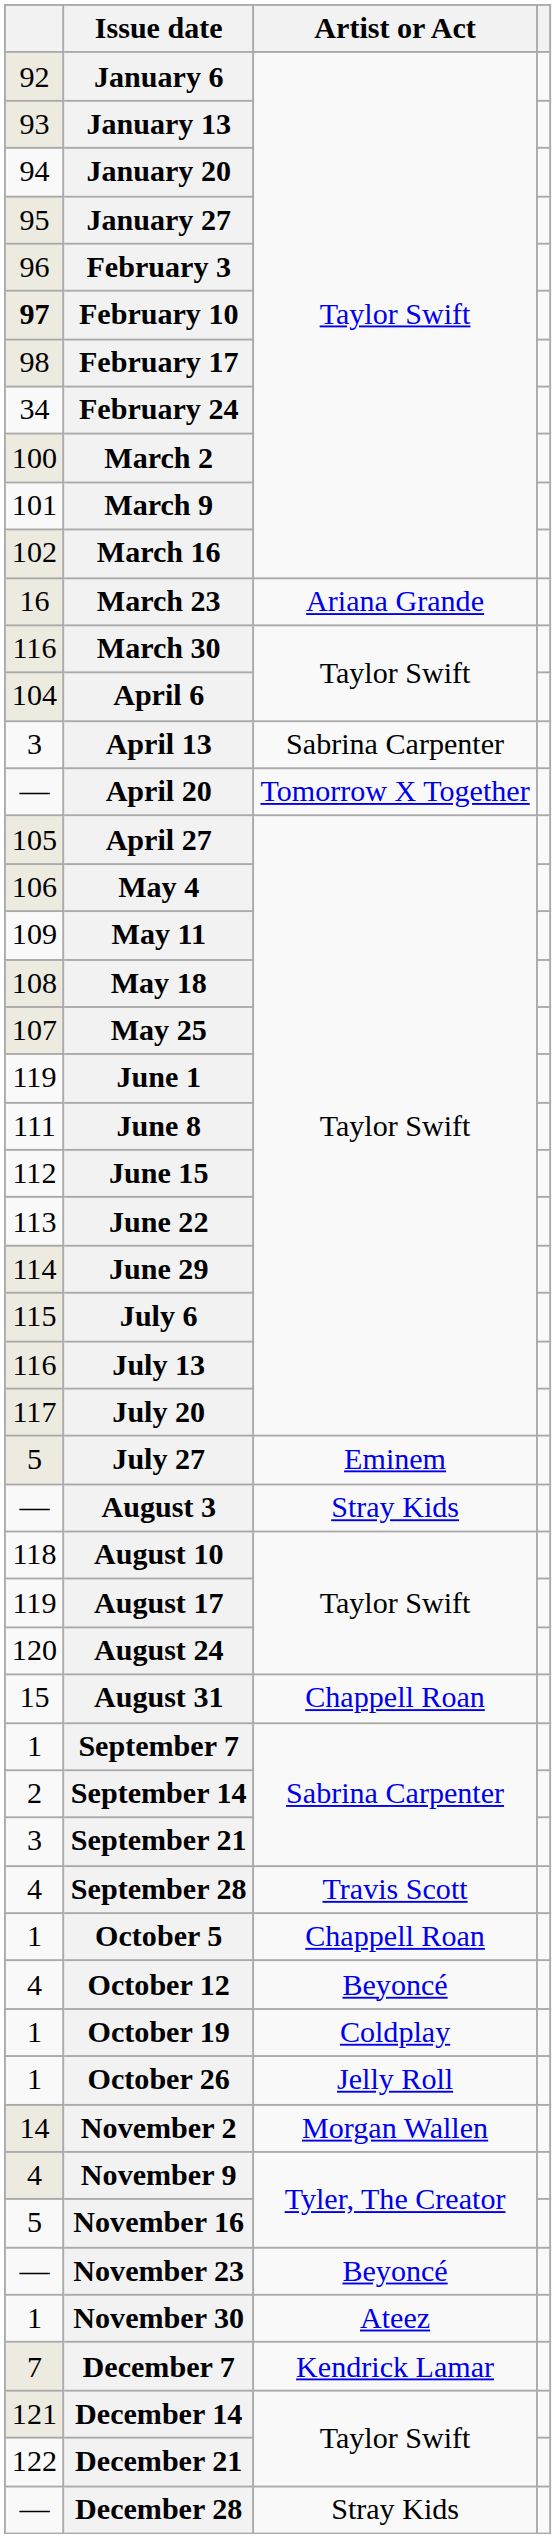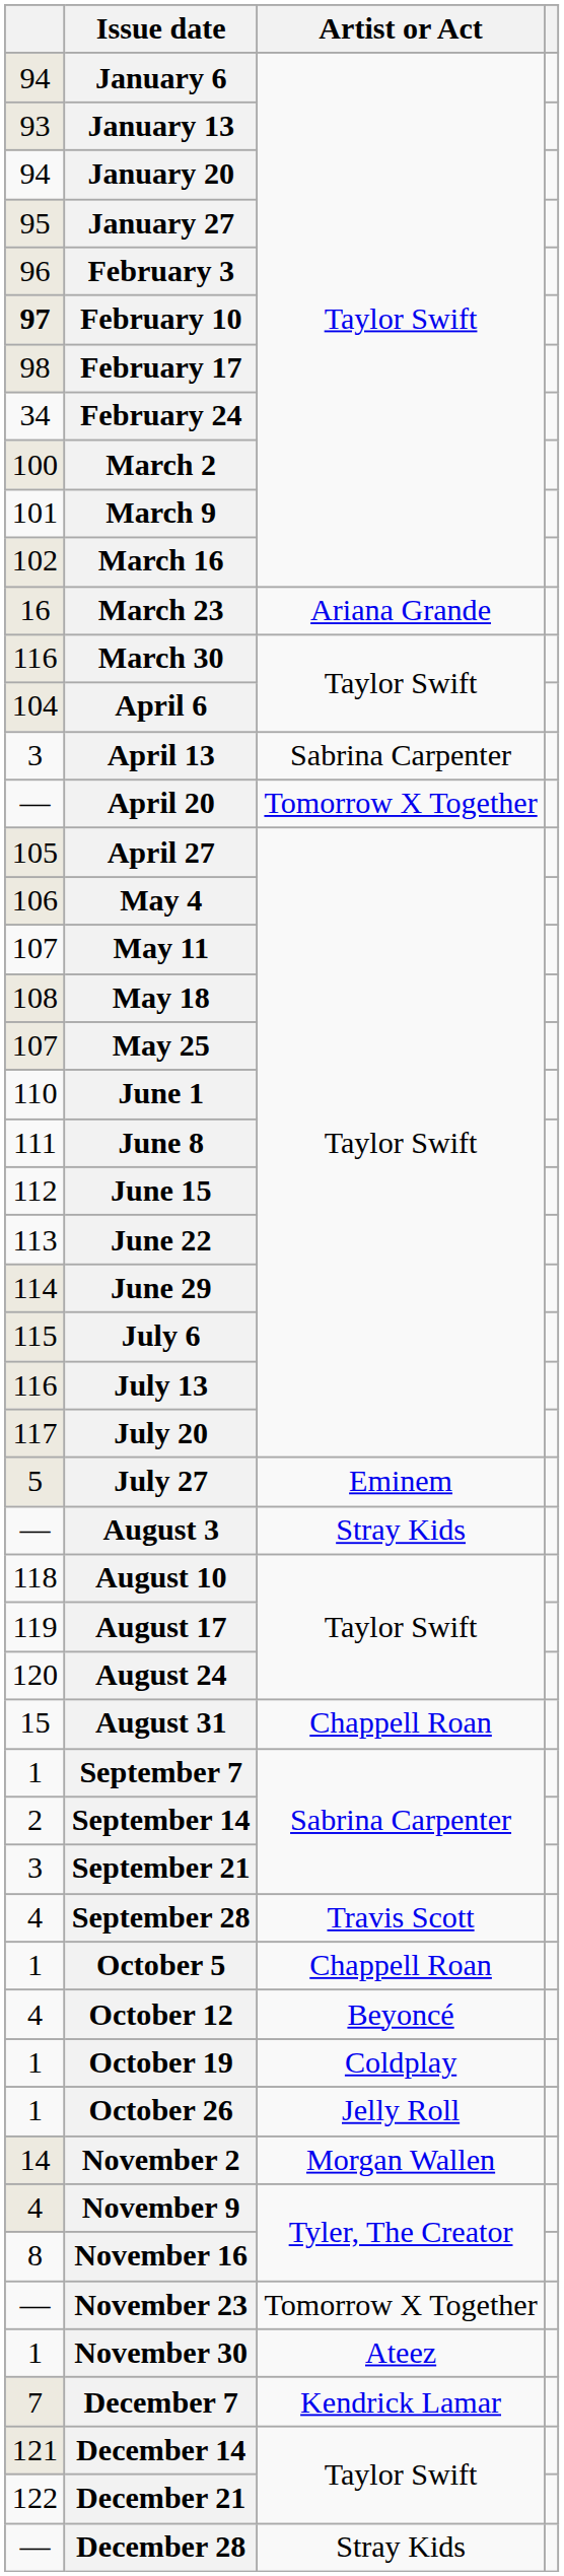January 6 | column 1: 92 -> 94
May 11 | column 1: 109 -> 107
June 1 | column 1: 119 -> 110
November 16 | column 1: 5 -> 8
November 23 | Artist or Act: Beyoncé -> Tomorrow X Together
